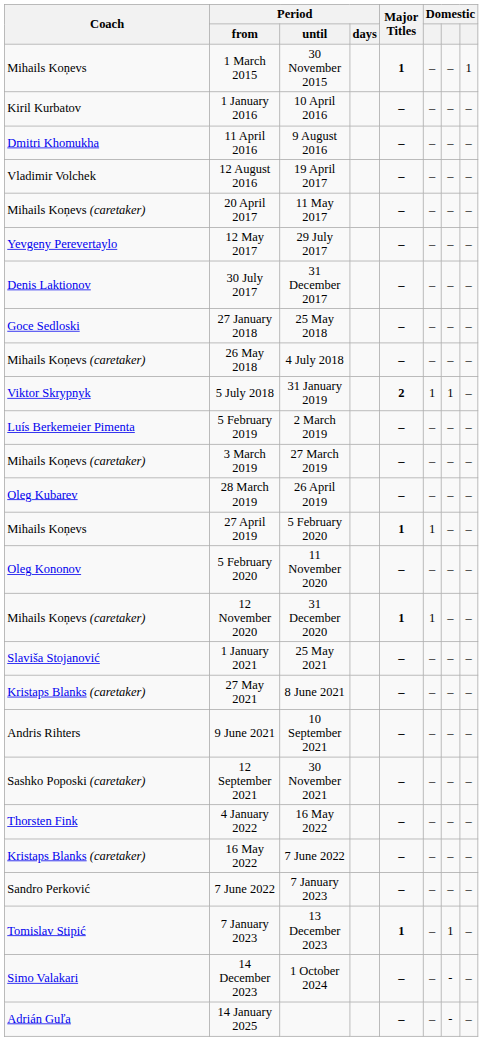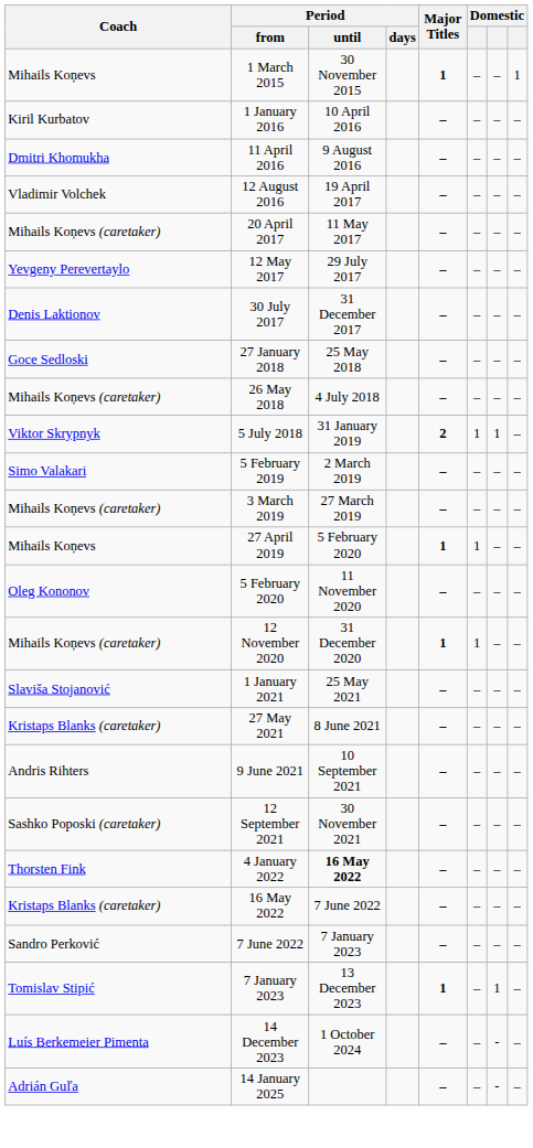5 February 2019 | Coach: Luís Berkemeier Pimenta -> Simo Valakari
- row: Oleg Kubarev | 28 March 2019 | 26 April 2019 | – | – | – | –
4 January 2022 | Period / until: normal -> bold
14 December 2023 | Coach: Simo Valakari -> Luís Berkemeier Pimenta
